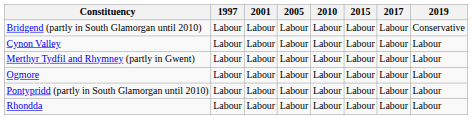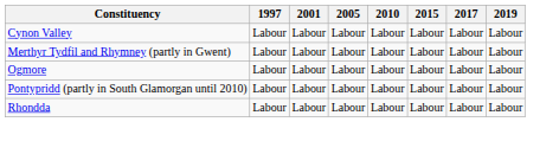- row: Bridgend (partly in South Glamorgan until 2010) | Labour | Labour | Labour | Labour | Labour | Labour | Conservative
